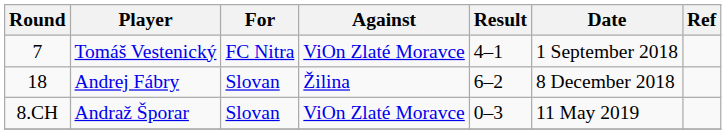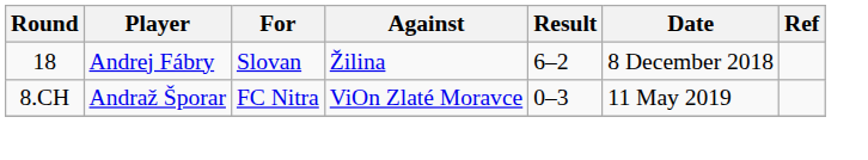- row: 7 | Tomáš Vestenický | FC Nitra | ViOn Zlaté Moravce | 4–1 | 1 September 2018
Andraž Šporar | For: Slovan -> FC Nitra
